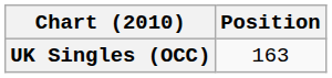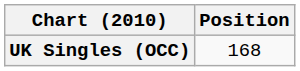UK Singles (OCC) | Position: 163 -> 168
